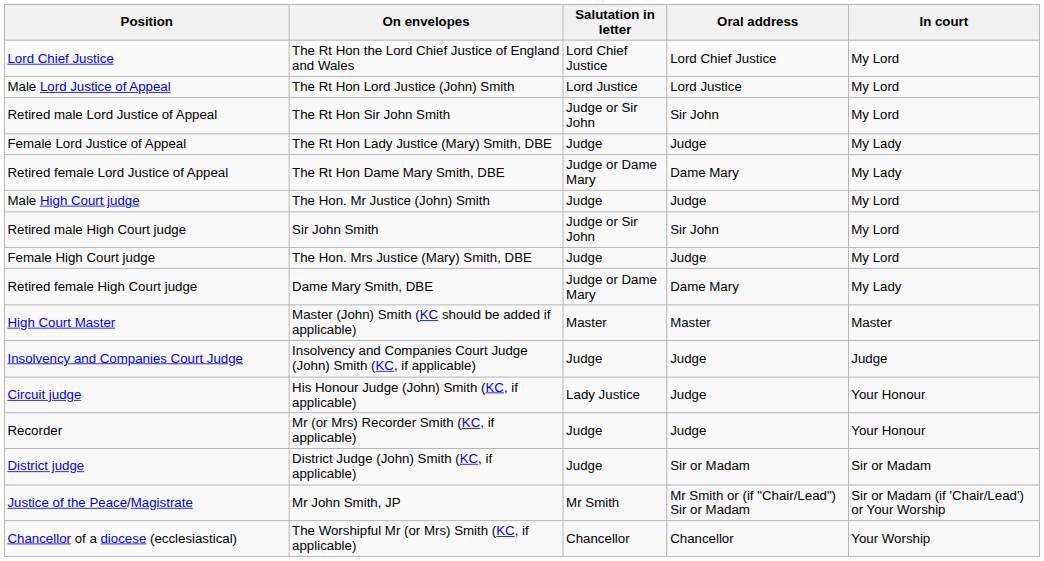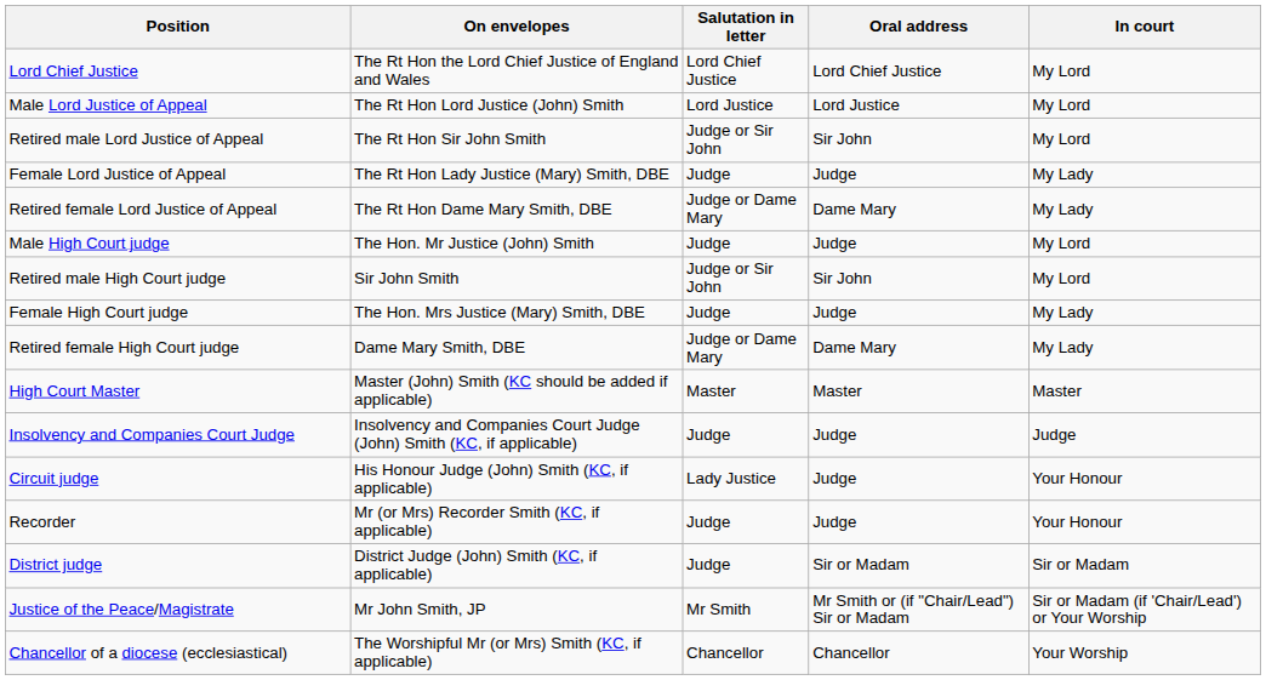Female High Court judge | In court: My Lord -> My Lady
